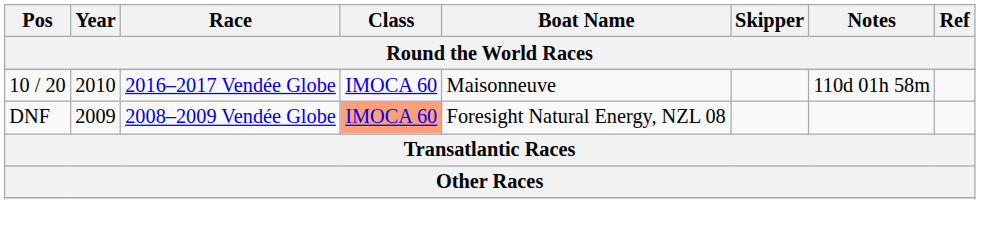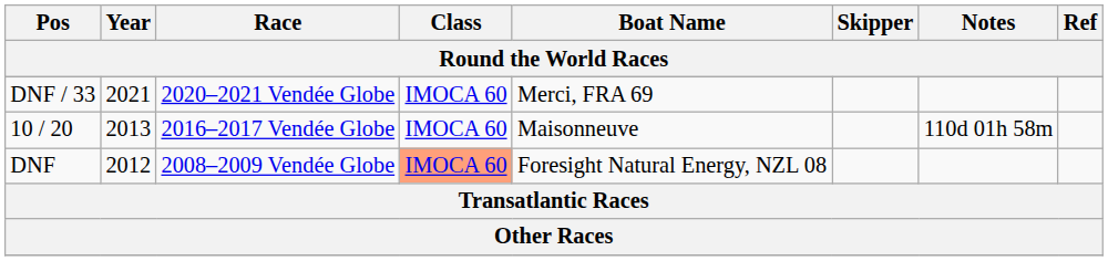+ row: DNF / 33 | 2021 | 2020–2021 Vendée Globe | IMOCA 60 | Merci, FRA 69
10 / 20 | Year: 2010 -> 2013
DNF | Year: 2009 -> 2012
